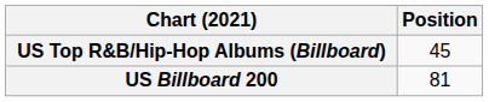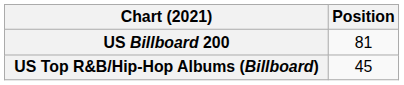rows swapped: US Billboard 200 <-> US Top R&B/Hip-Hop Albums (Billboard)
